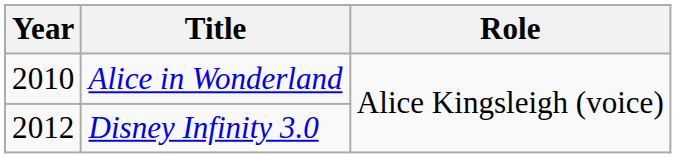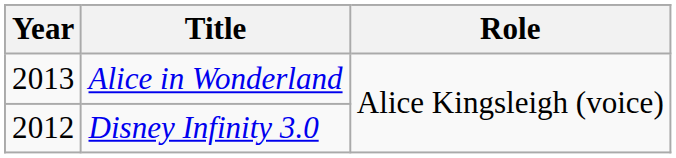Alice in Wonderland | Year: 2010 -> 2013
